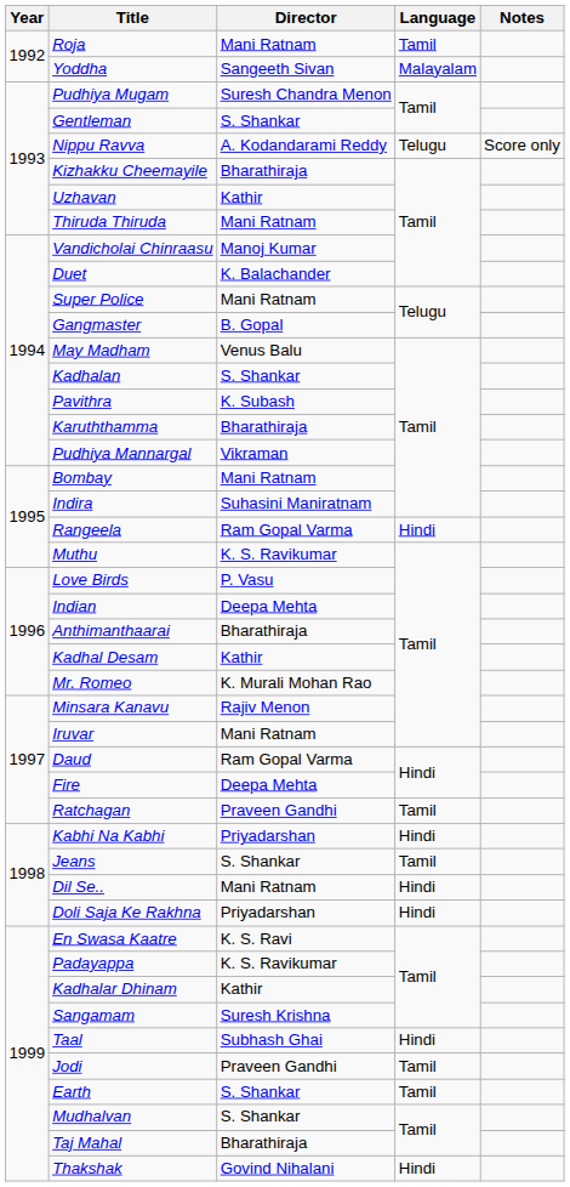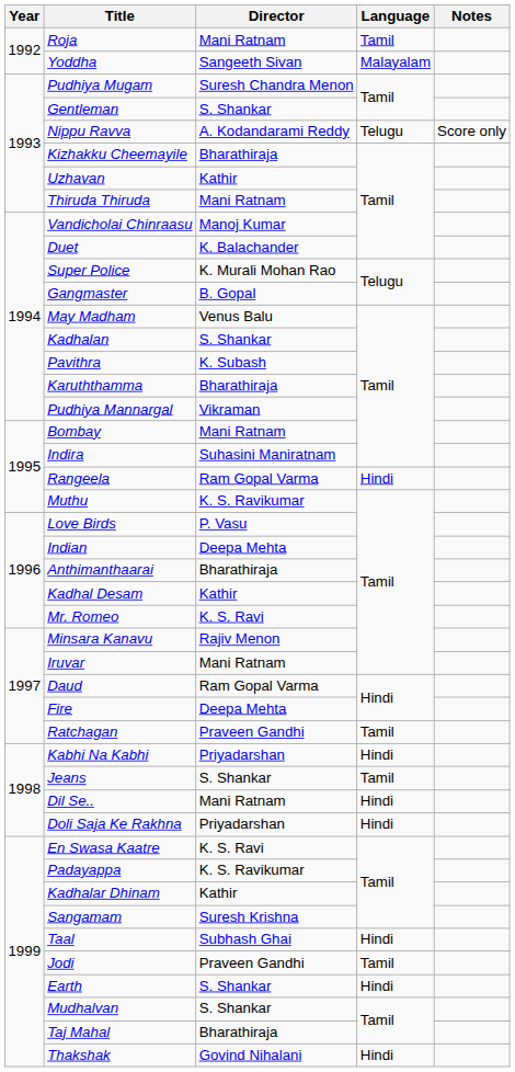Super Police | Director: Mani Ratnam -> K. Murali Mohan Rao
Mr. Romeo | Director: K. Murali Mohan Rao -> K. S. Ravi
Earth | Language: Tamil -> Hindi
